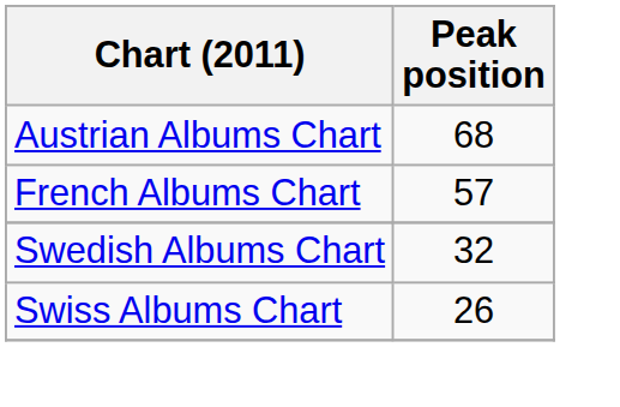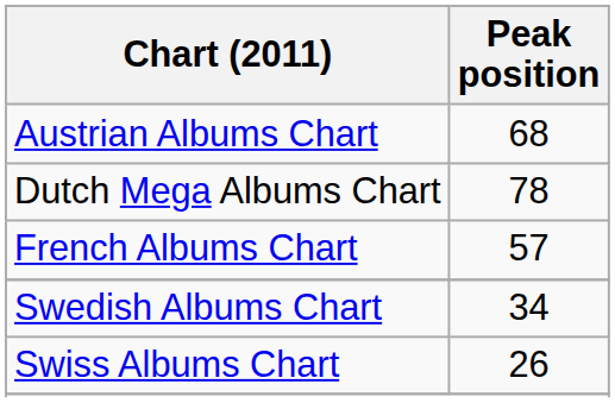+ row: Dutch Mega Albums Chart | 78
Swedish Albums Chart | Peak position: 32 -> 34
